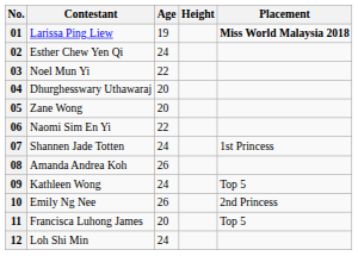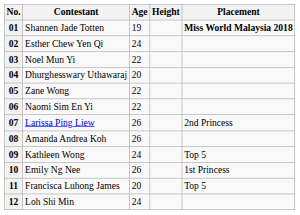01 | Contestant: Larissa Ping Liew -> Shannen Jade Totten
05 | Age: 20 -> 22
07 | Contestant: Shannen Jade Totten -> Larissa Ping Liew
07 | Age: 24 -> 26
07 | Placement: 1st Princess -> 2nd Princess
10 | Placement: 2nd Princess -> 1st Princess
